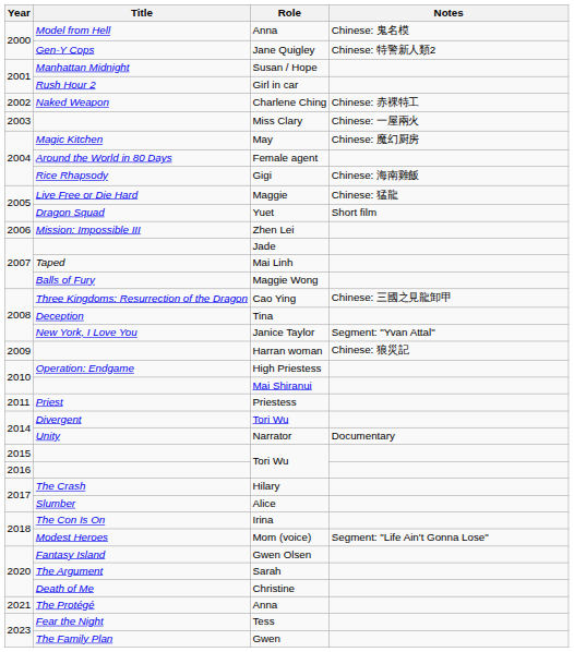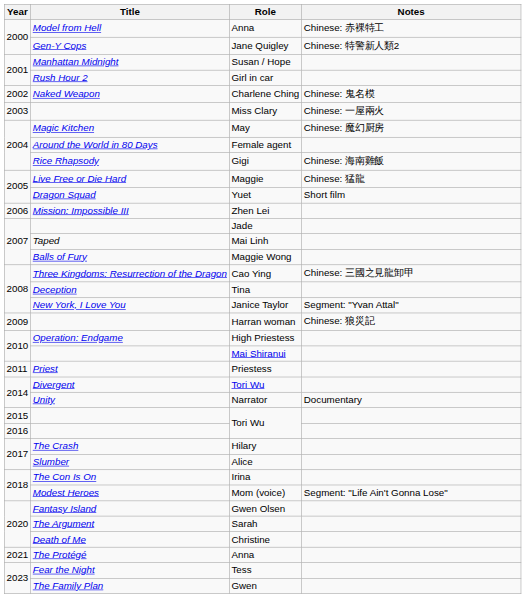2000 / Anna | Notes: Chinese: 鬼名模 -> Chinese: 赤裸特工
Charlene Ching | Notes: Chinese: 赤裸特工 -> Chinese: 鬼名模
